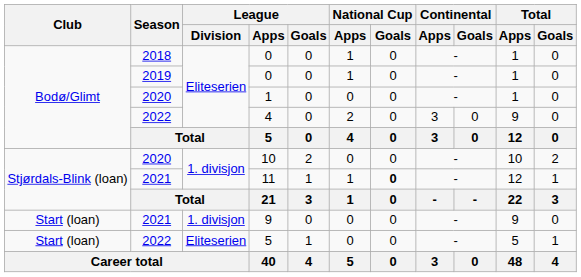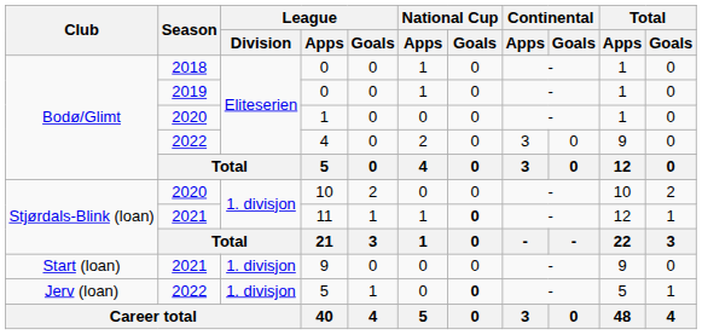2022 / 5 | Club: Start (loan) -> Jerv (loan)
2022 / 5 | League / Division: Eliteserien -> 1. divisjon
2022 / 5 | National Cup / Goals: normal -> bold
